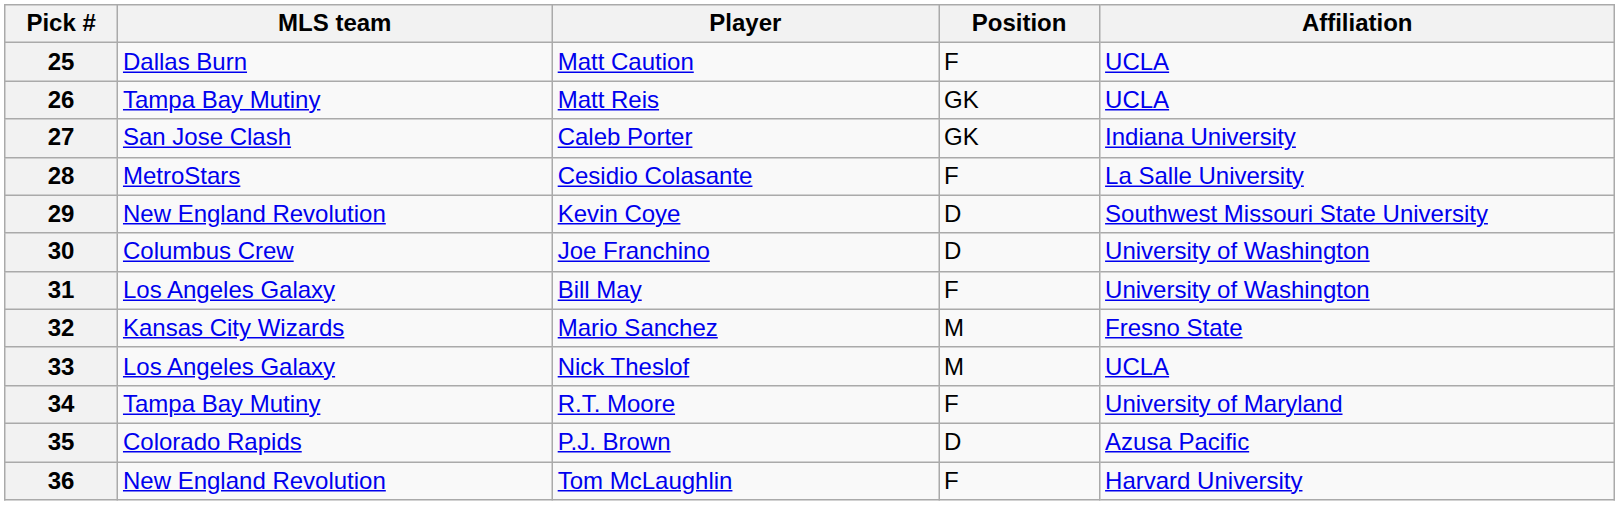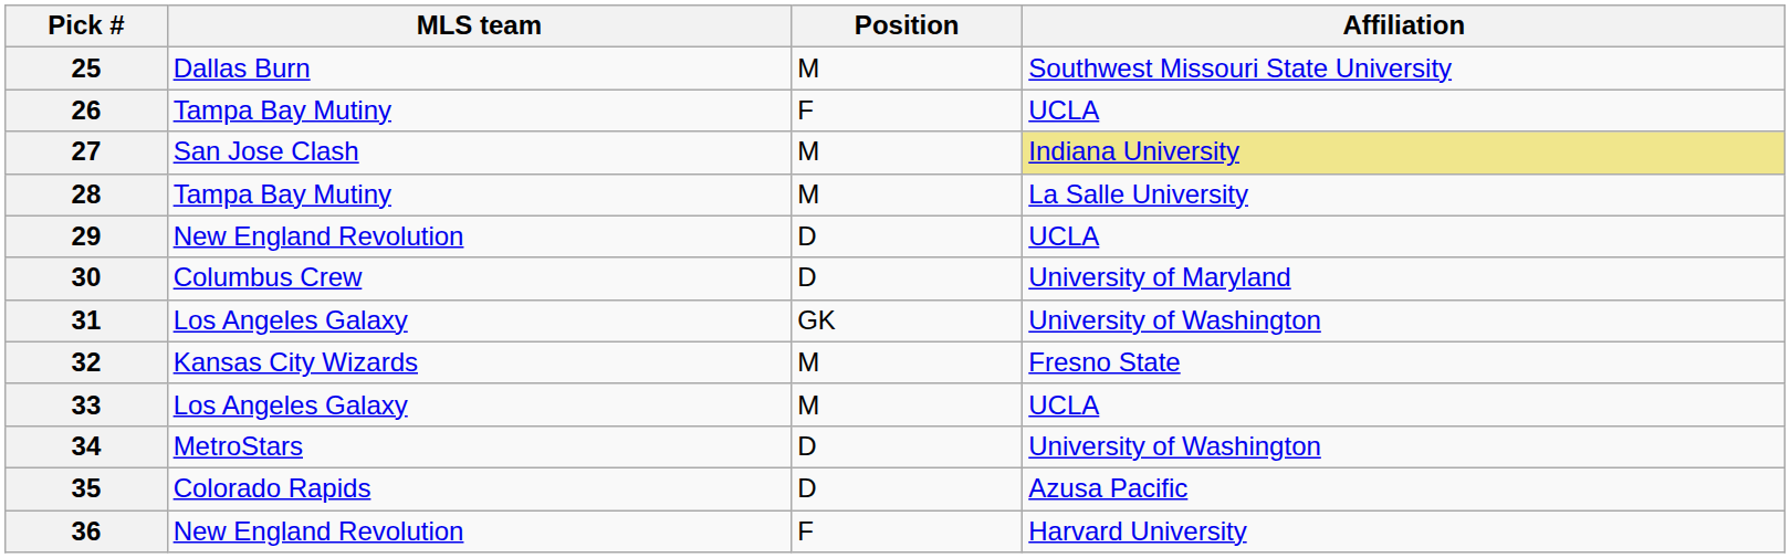- column: Player | Matt Caution | Matt Reis | Caleb Porter | Cesidio Colasante | Kevin Coye | Joe Franchino | Bill May | Mario Sanchez | Nick Theslof | R.T. Moore | P.J. Brown | Tom McLaughlin
25 | Position: F -> M
25 | Affiliation: UCLA -> Southwest Missouri State University
26 | Position: GK -> F
27 | Position: GK -> M
27 | Affiliation: no background -> khaki background
28 | MLS team: MetroStars -> Tampa Bay Mutiny
28 | Position: F -> M
29 | Affiliation: Southwest Missouri State University -> UCLA
30 | Affiliation: University of Washington -> University of Maryland
31 | Position: F -> GK
34 | MLS team: Tampa Bay Mutiny -> MetroStars
34 | Position: F -> D
34 | Affiliation: University of Maryland -> University of Washington
